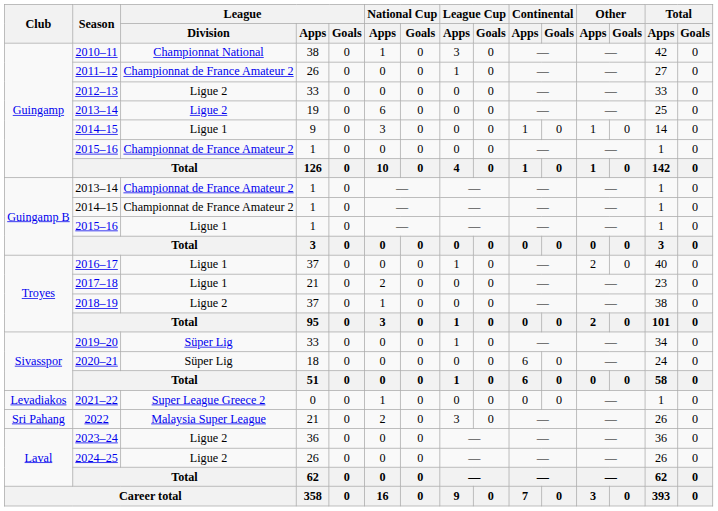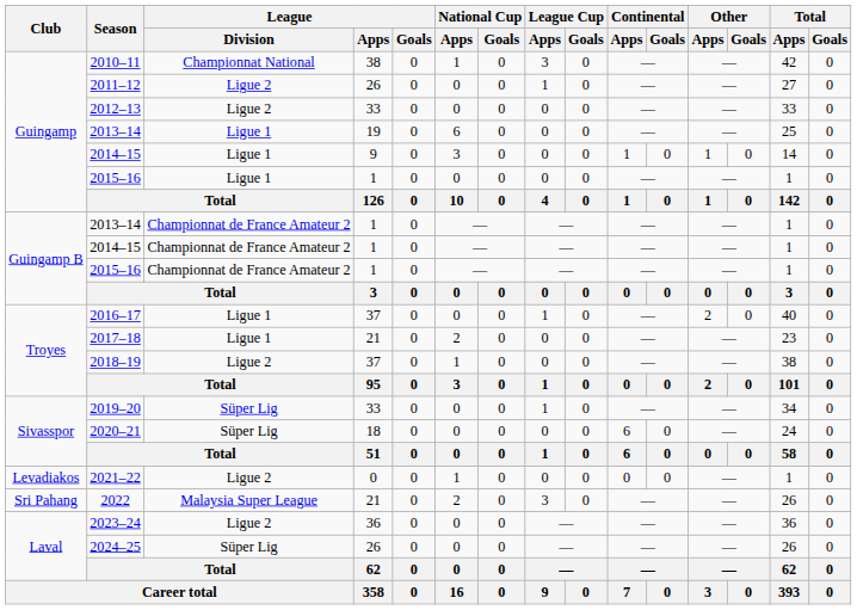2011–12 | League / Division: Championnat de France Amateur 2 -> Ligue 2
Guingamp / 2013–14 | League / Division: Ligue 2 -> Ligue 1
Guingamp / 2015–16 | League / Division: Championnat de France Amateur 2 -> Ligue 1
Guingamp B / 2015–16 | League / Division: Ligue 1 -> Championnat de France Amateur 2
2021–22 | League / Division: Super League Greece 2 -> Ligue 2
2024–25 | League / Division: Ligue 2 -> Süper Lig
